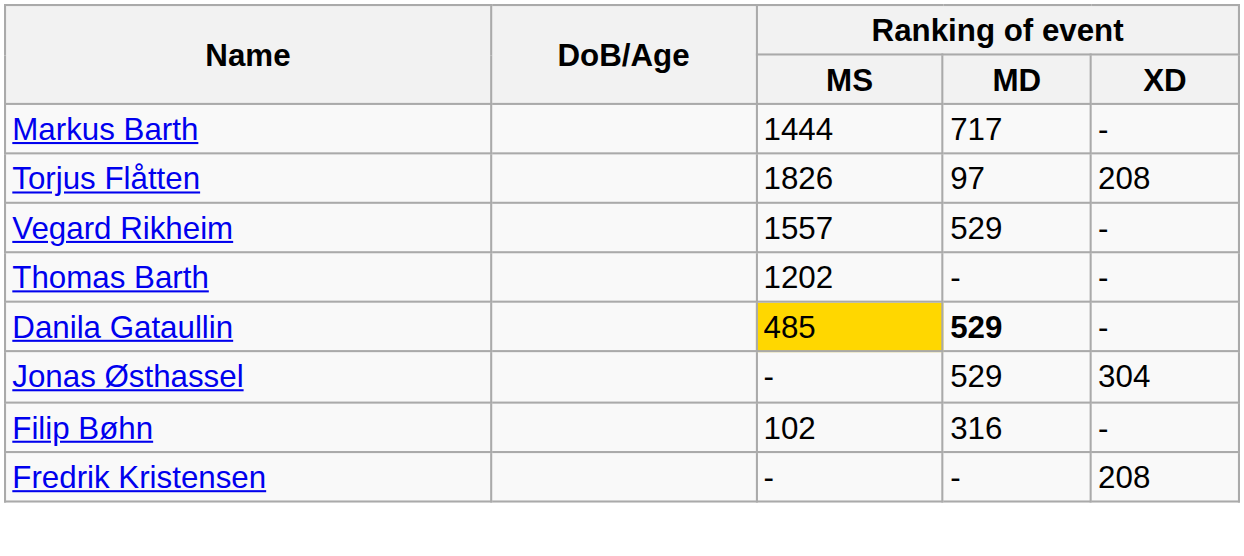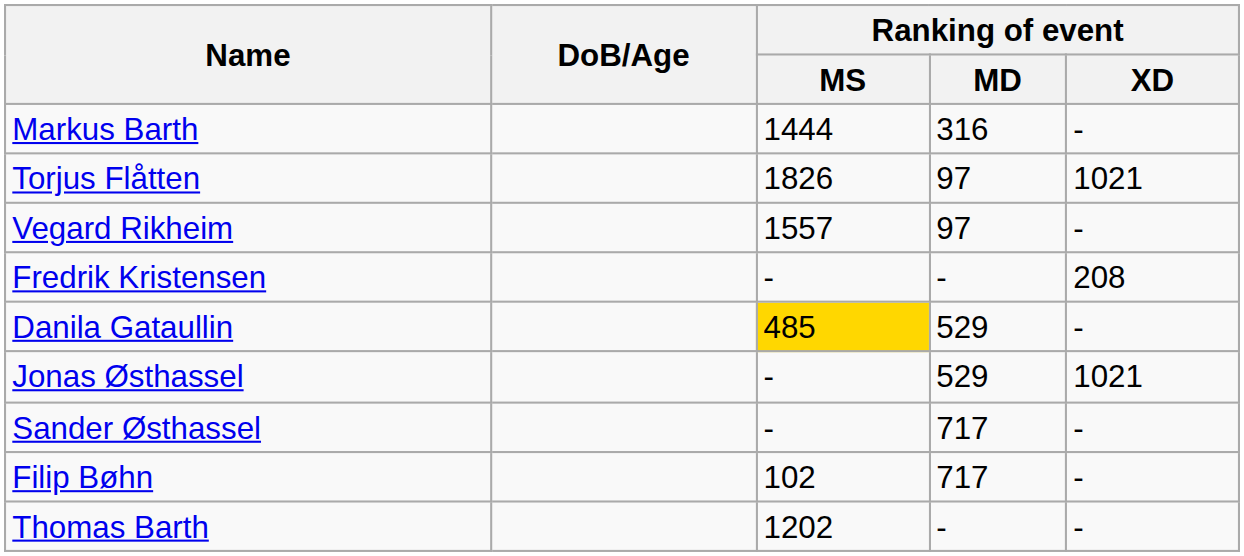Markus Barth | Ranking of event / MD: 717 -> 316
Torjus Flåtten | Ranking of event / XD: 208 -> 1021
Vegard Rikheim | Ranking of event / MD: 529 -> 97
rows swapped: Fredrik Kristensen <-> Thomas Barth
Danila Gataullin | Ranking of event / MD: bold -> normal
Jonas Østhassel | Ranking of event / XD: 304 -> 1021
+ row: Sander Østhassel | - | 717 | -
Filip Bøhn | Ranking of event / MD: 316 -> 717
